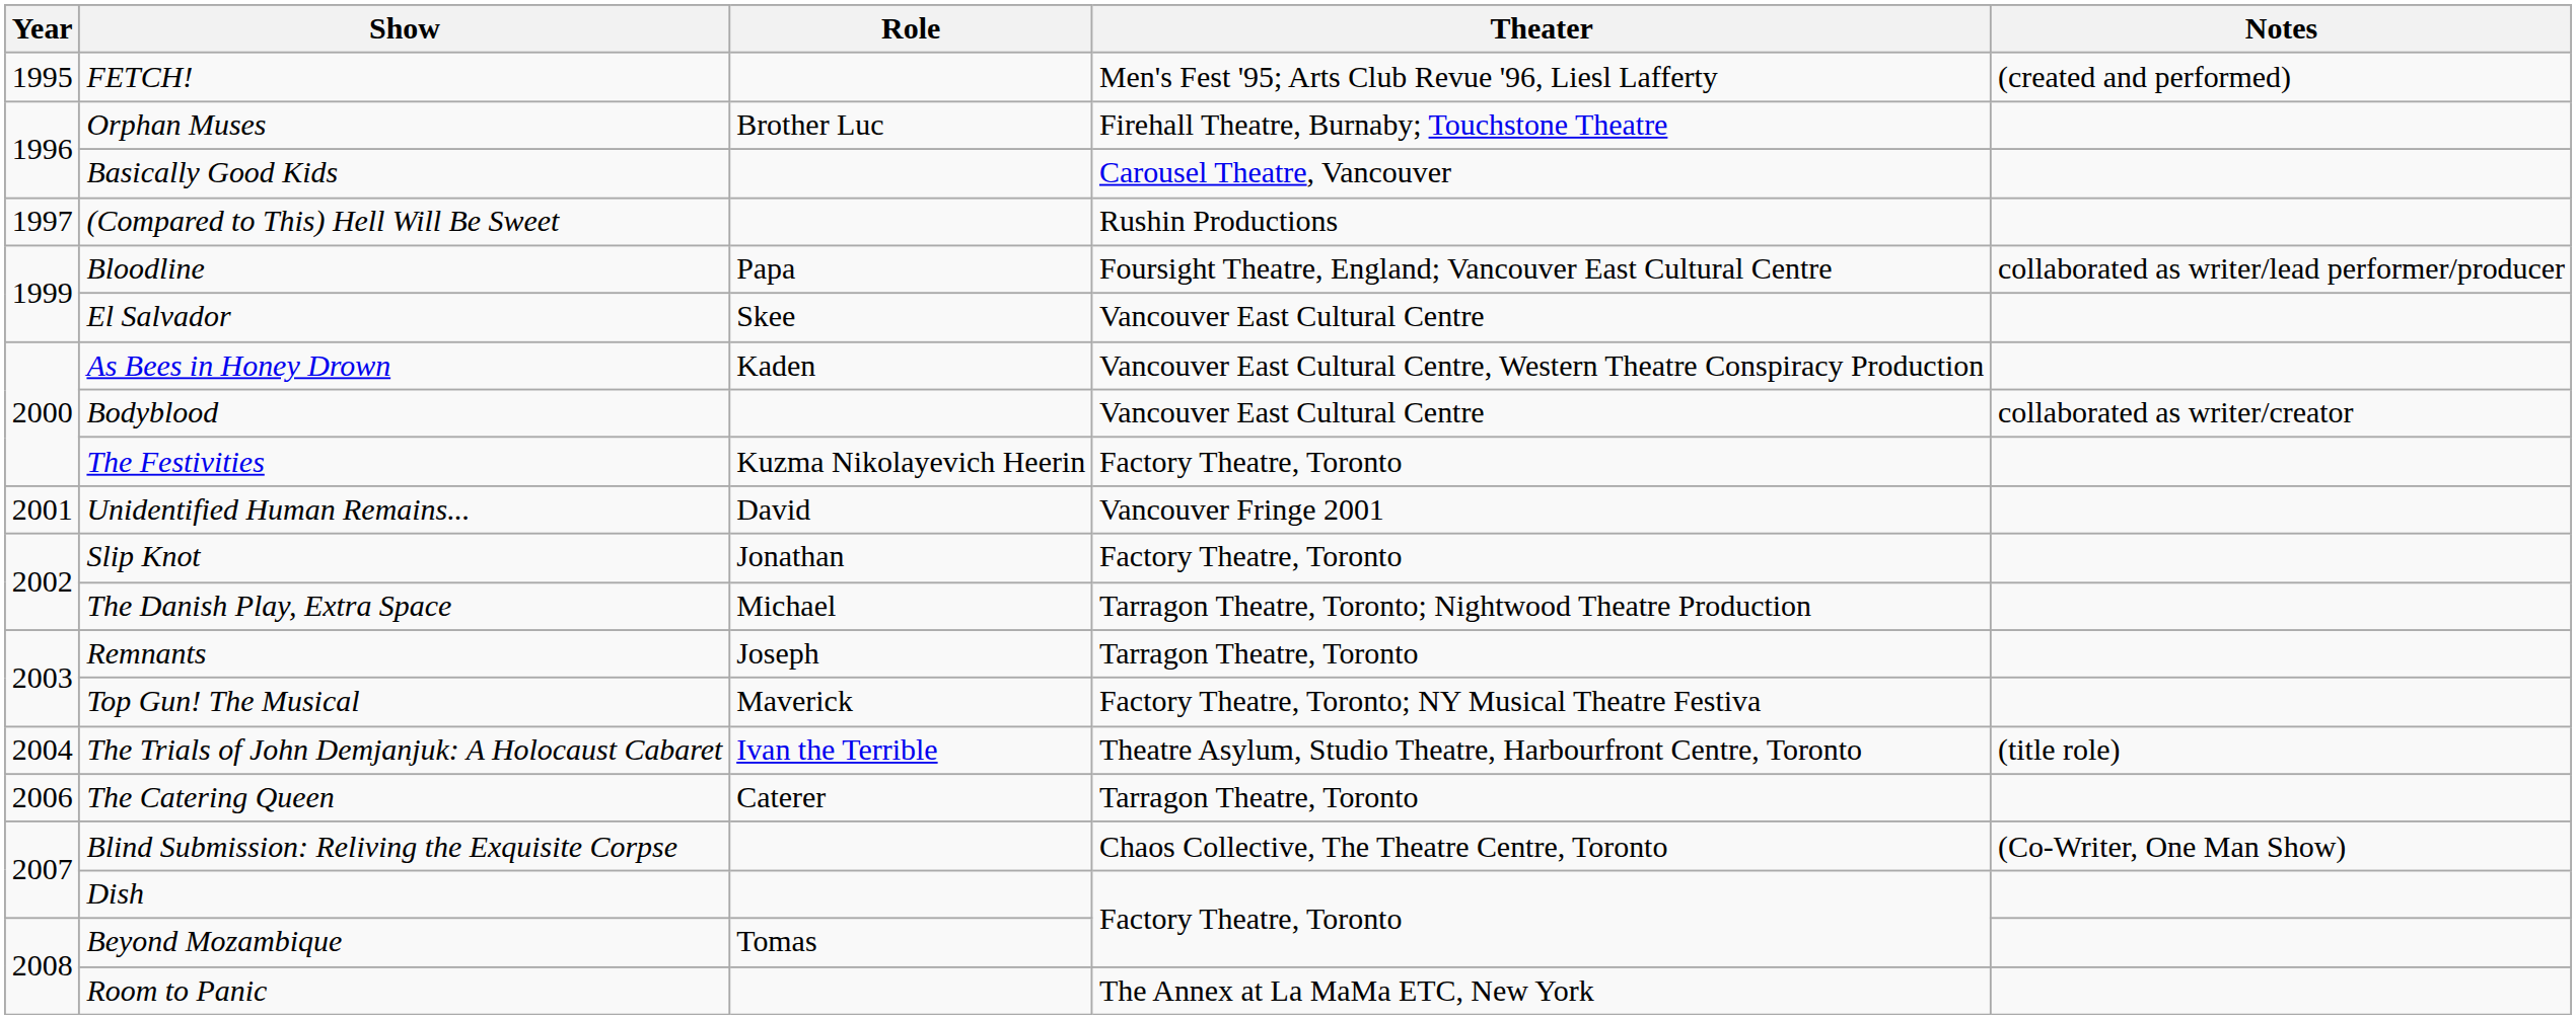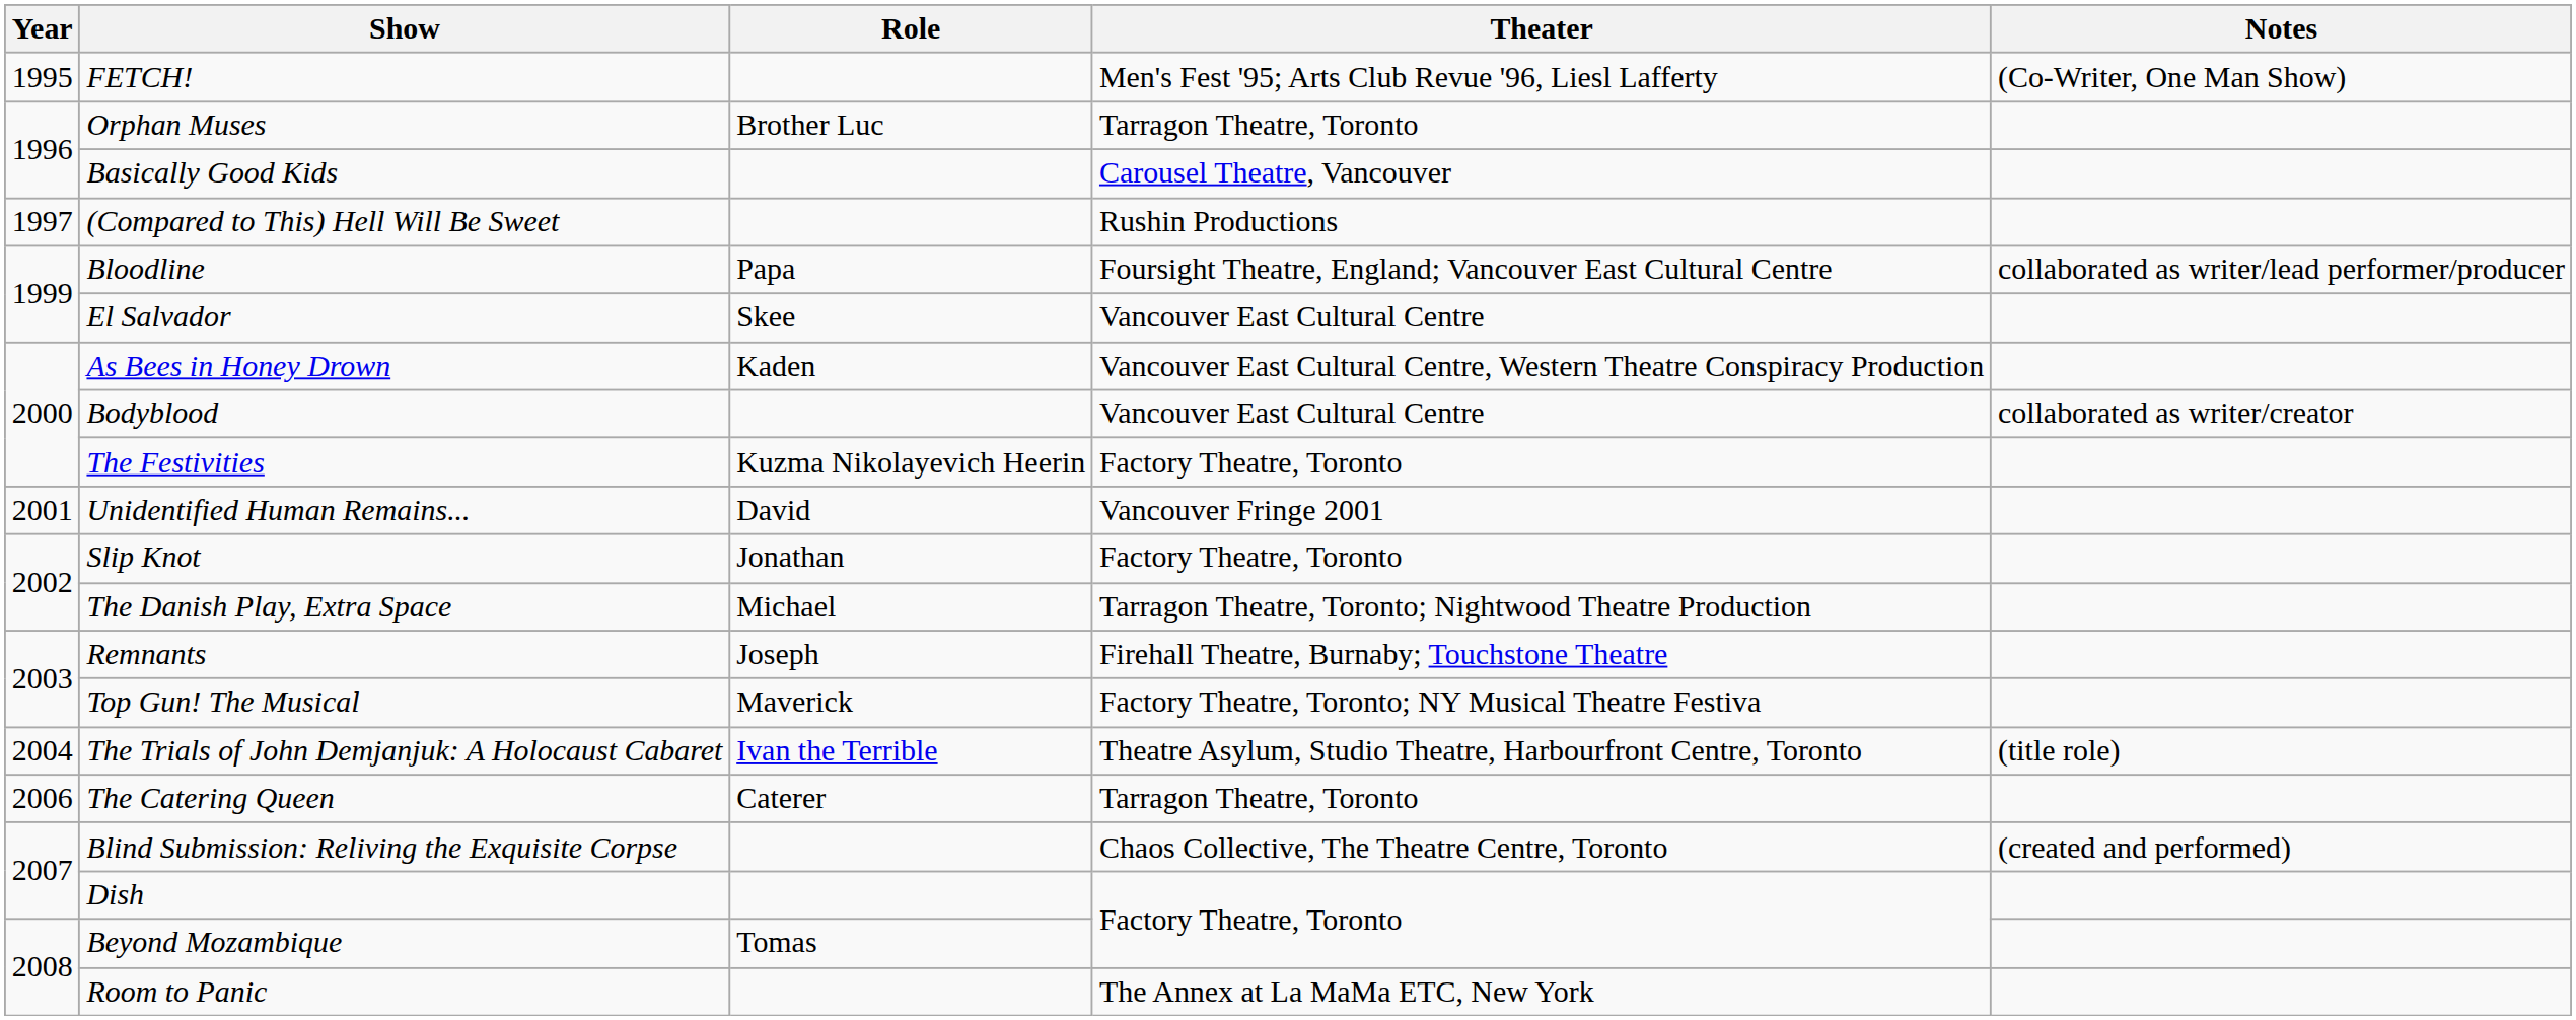FETCH! | Notes: (created and performed) -> (Co-Writer, One Man Show)
Orphan Muses | Theater: Firehall Theatre, Burnaby; Touchstone Theatre -> Tarragon Theatre, Toronto
Remnants | Theater: Tarragon Theatre, Toronto -> Firehall Theatre, Burnaby; Touchstone Theatre
Blind Submission: Reliving the Exquisite Corpse | Notes: (Co-Writer, One Man Show) -> (created and performed)
